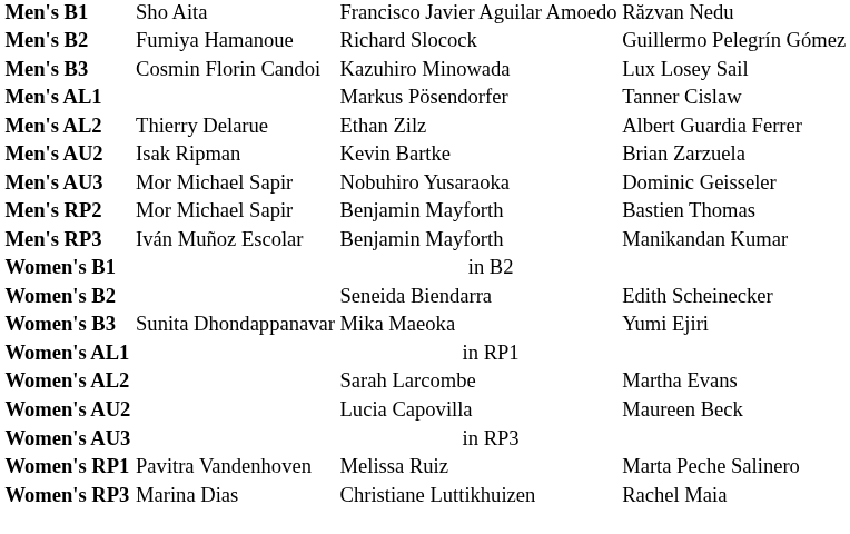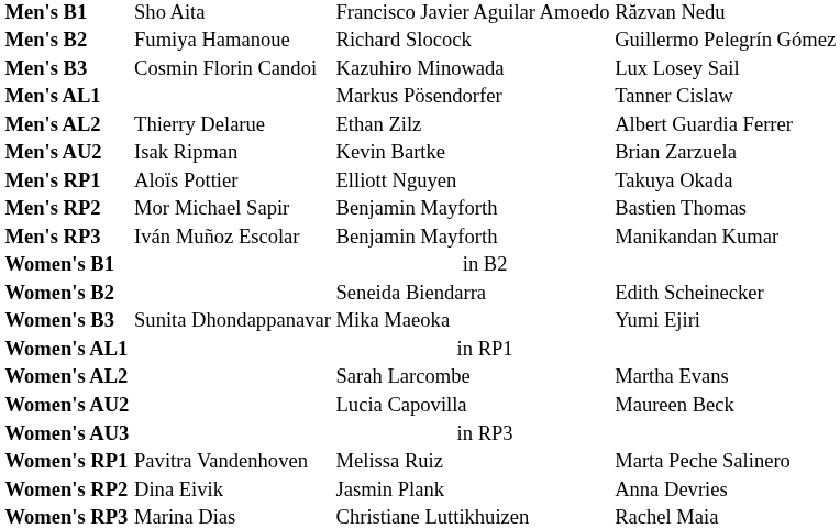- row: Men's AU3 | Mor Michael Sapir | Nobuhiro Yusaraoka | Dominic Geisseler
+ row: Men's RP1 | Aloïs Pottier | Elliott Nguyen | Takuya Okada
+ row: Women's RP2 | Dina Eivik | Jasmin Plank | Anna Devries
